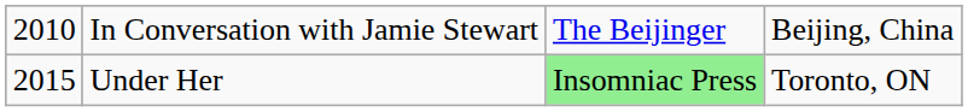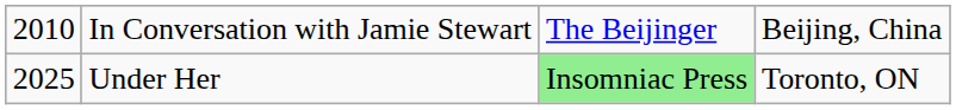Under Her | column 1: 2015 -> 2025
